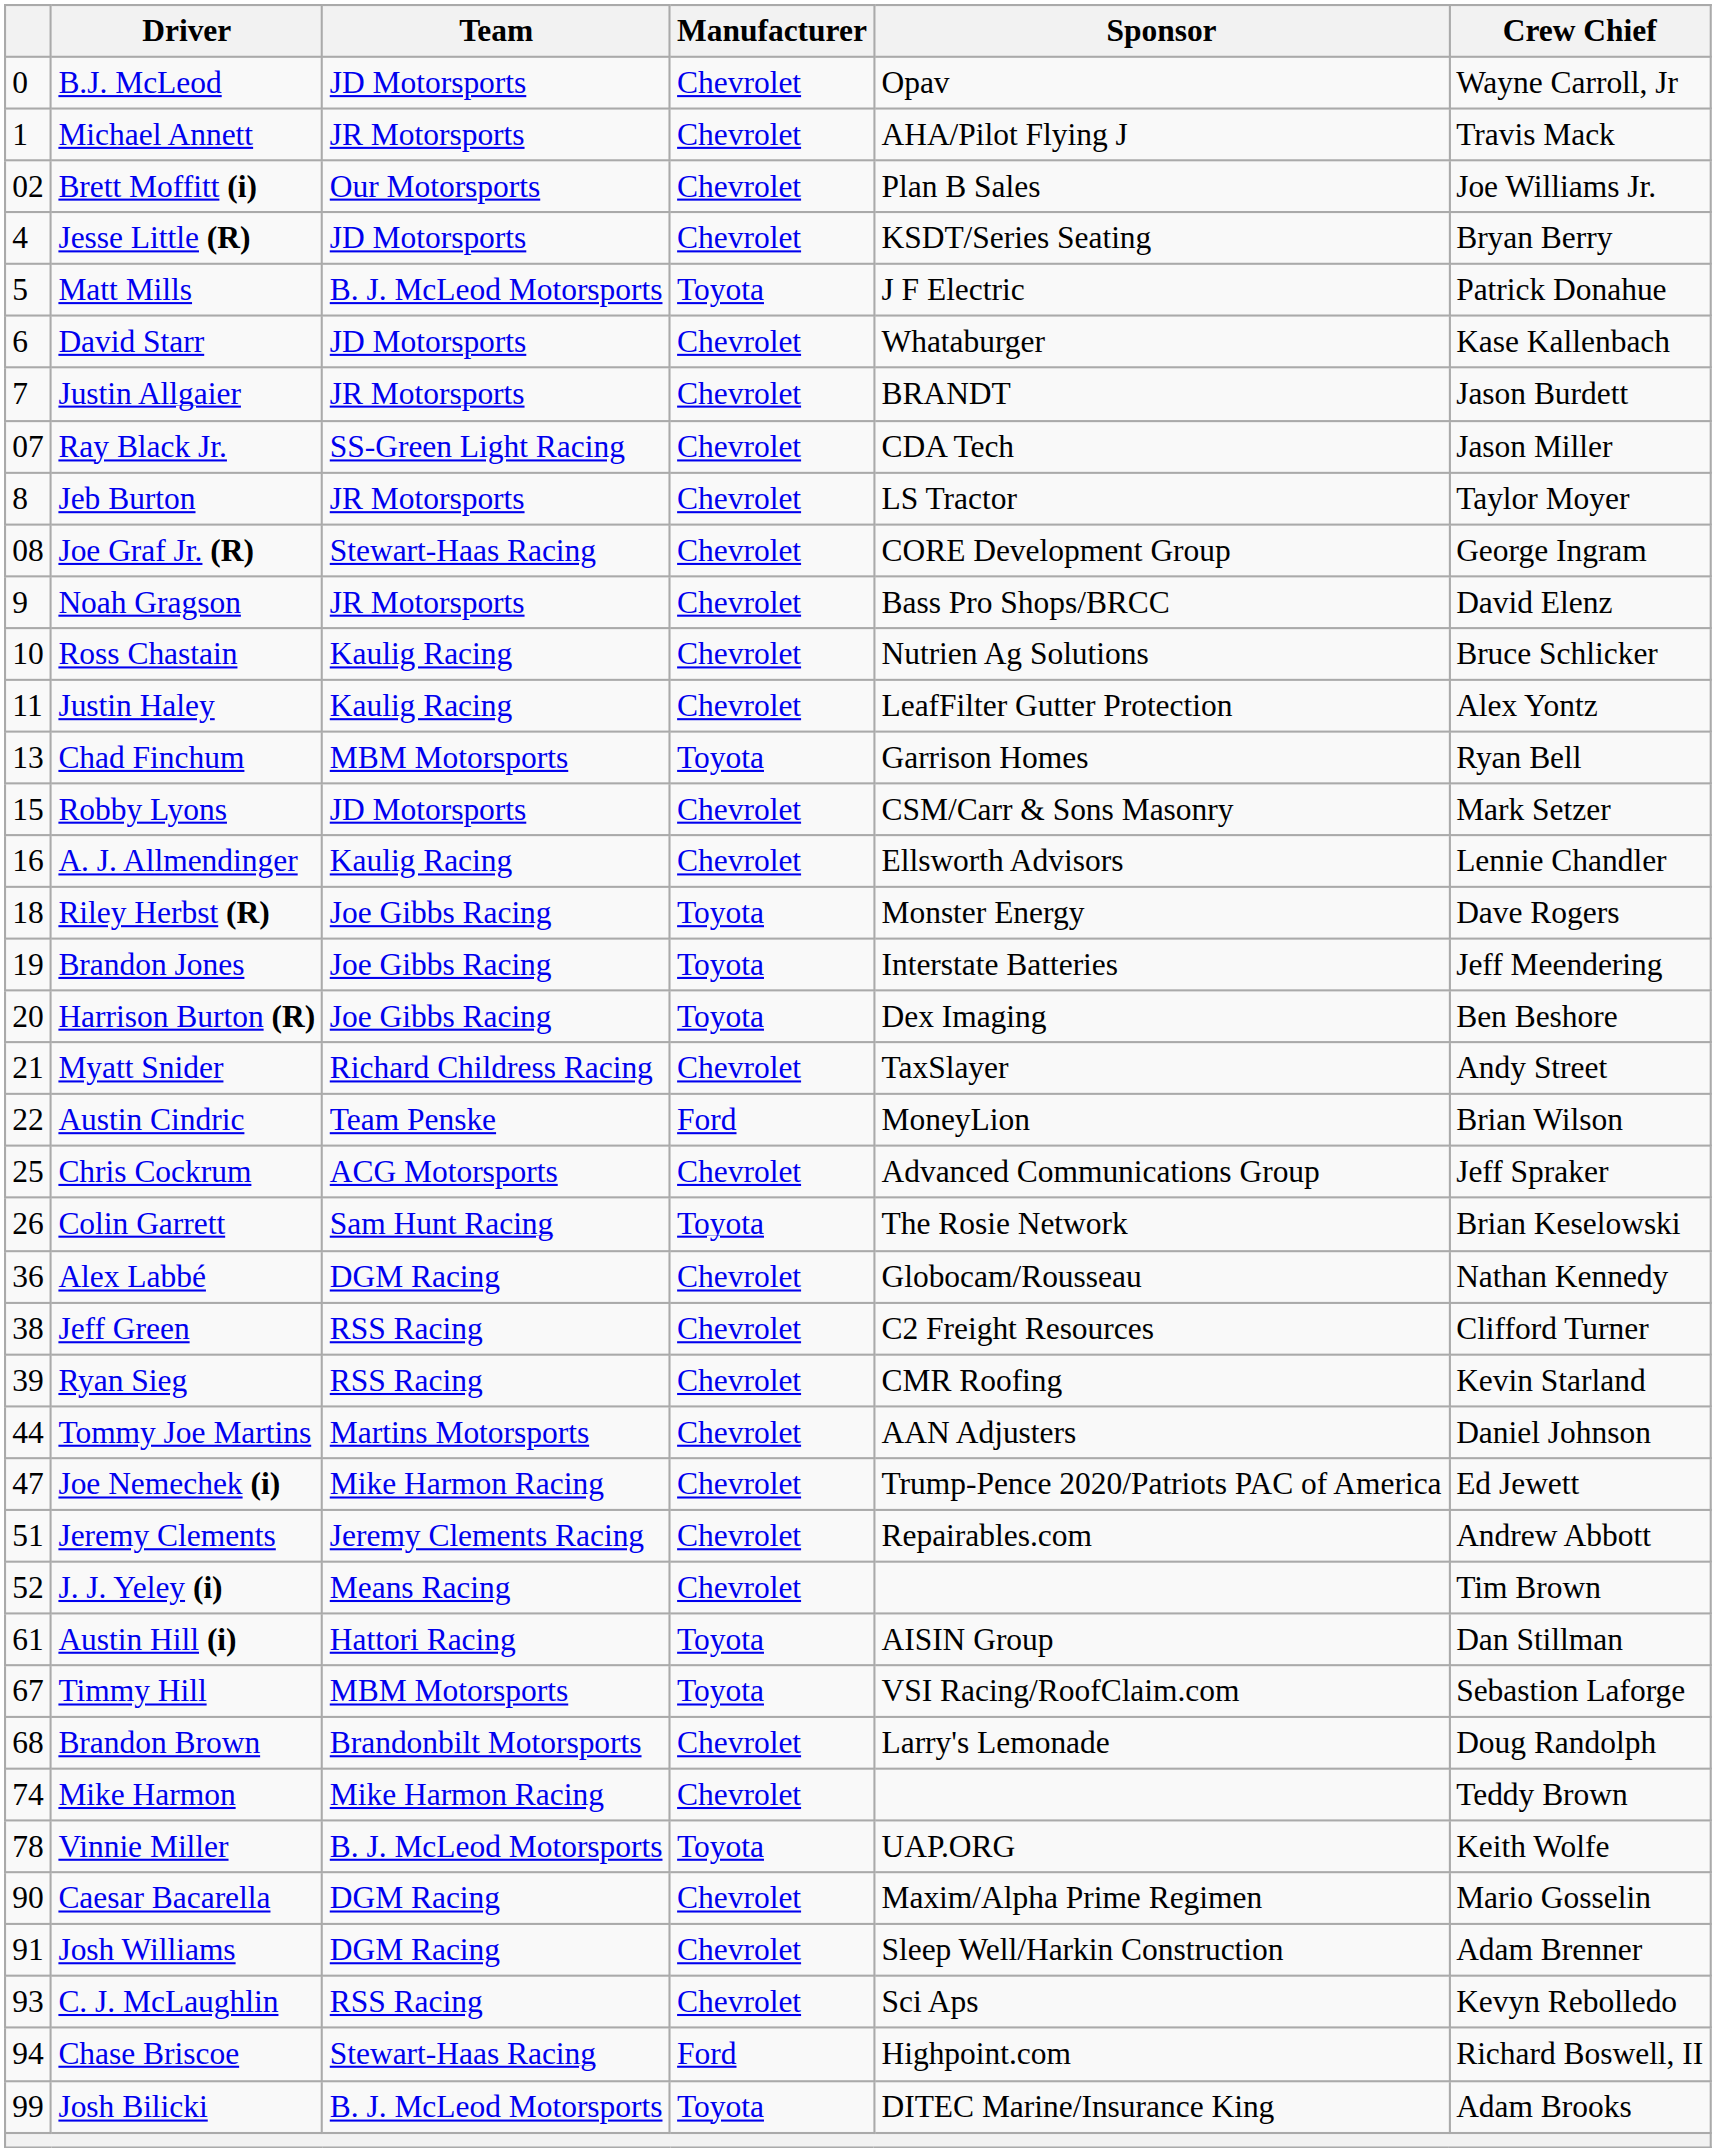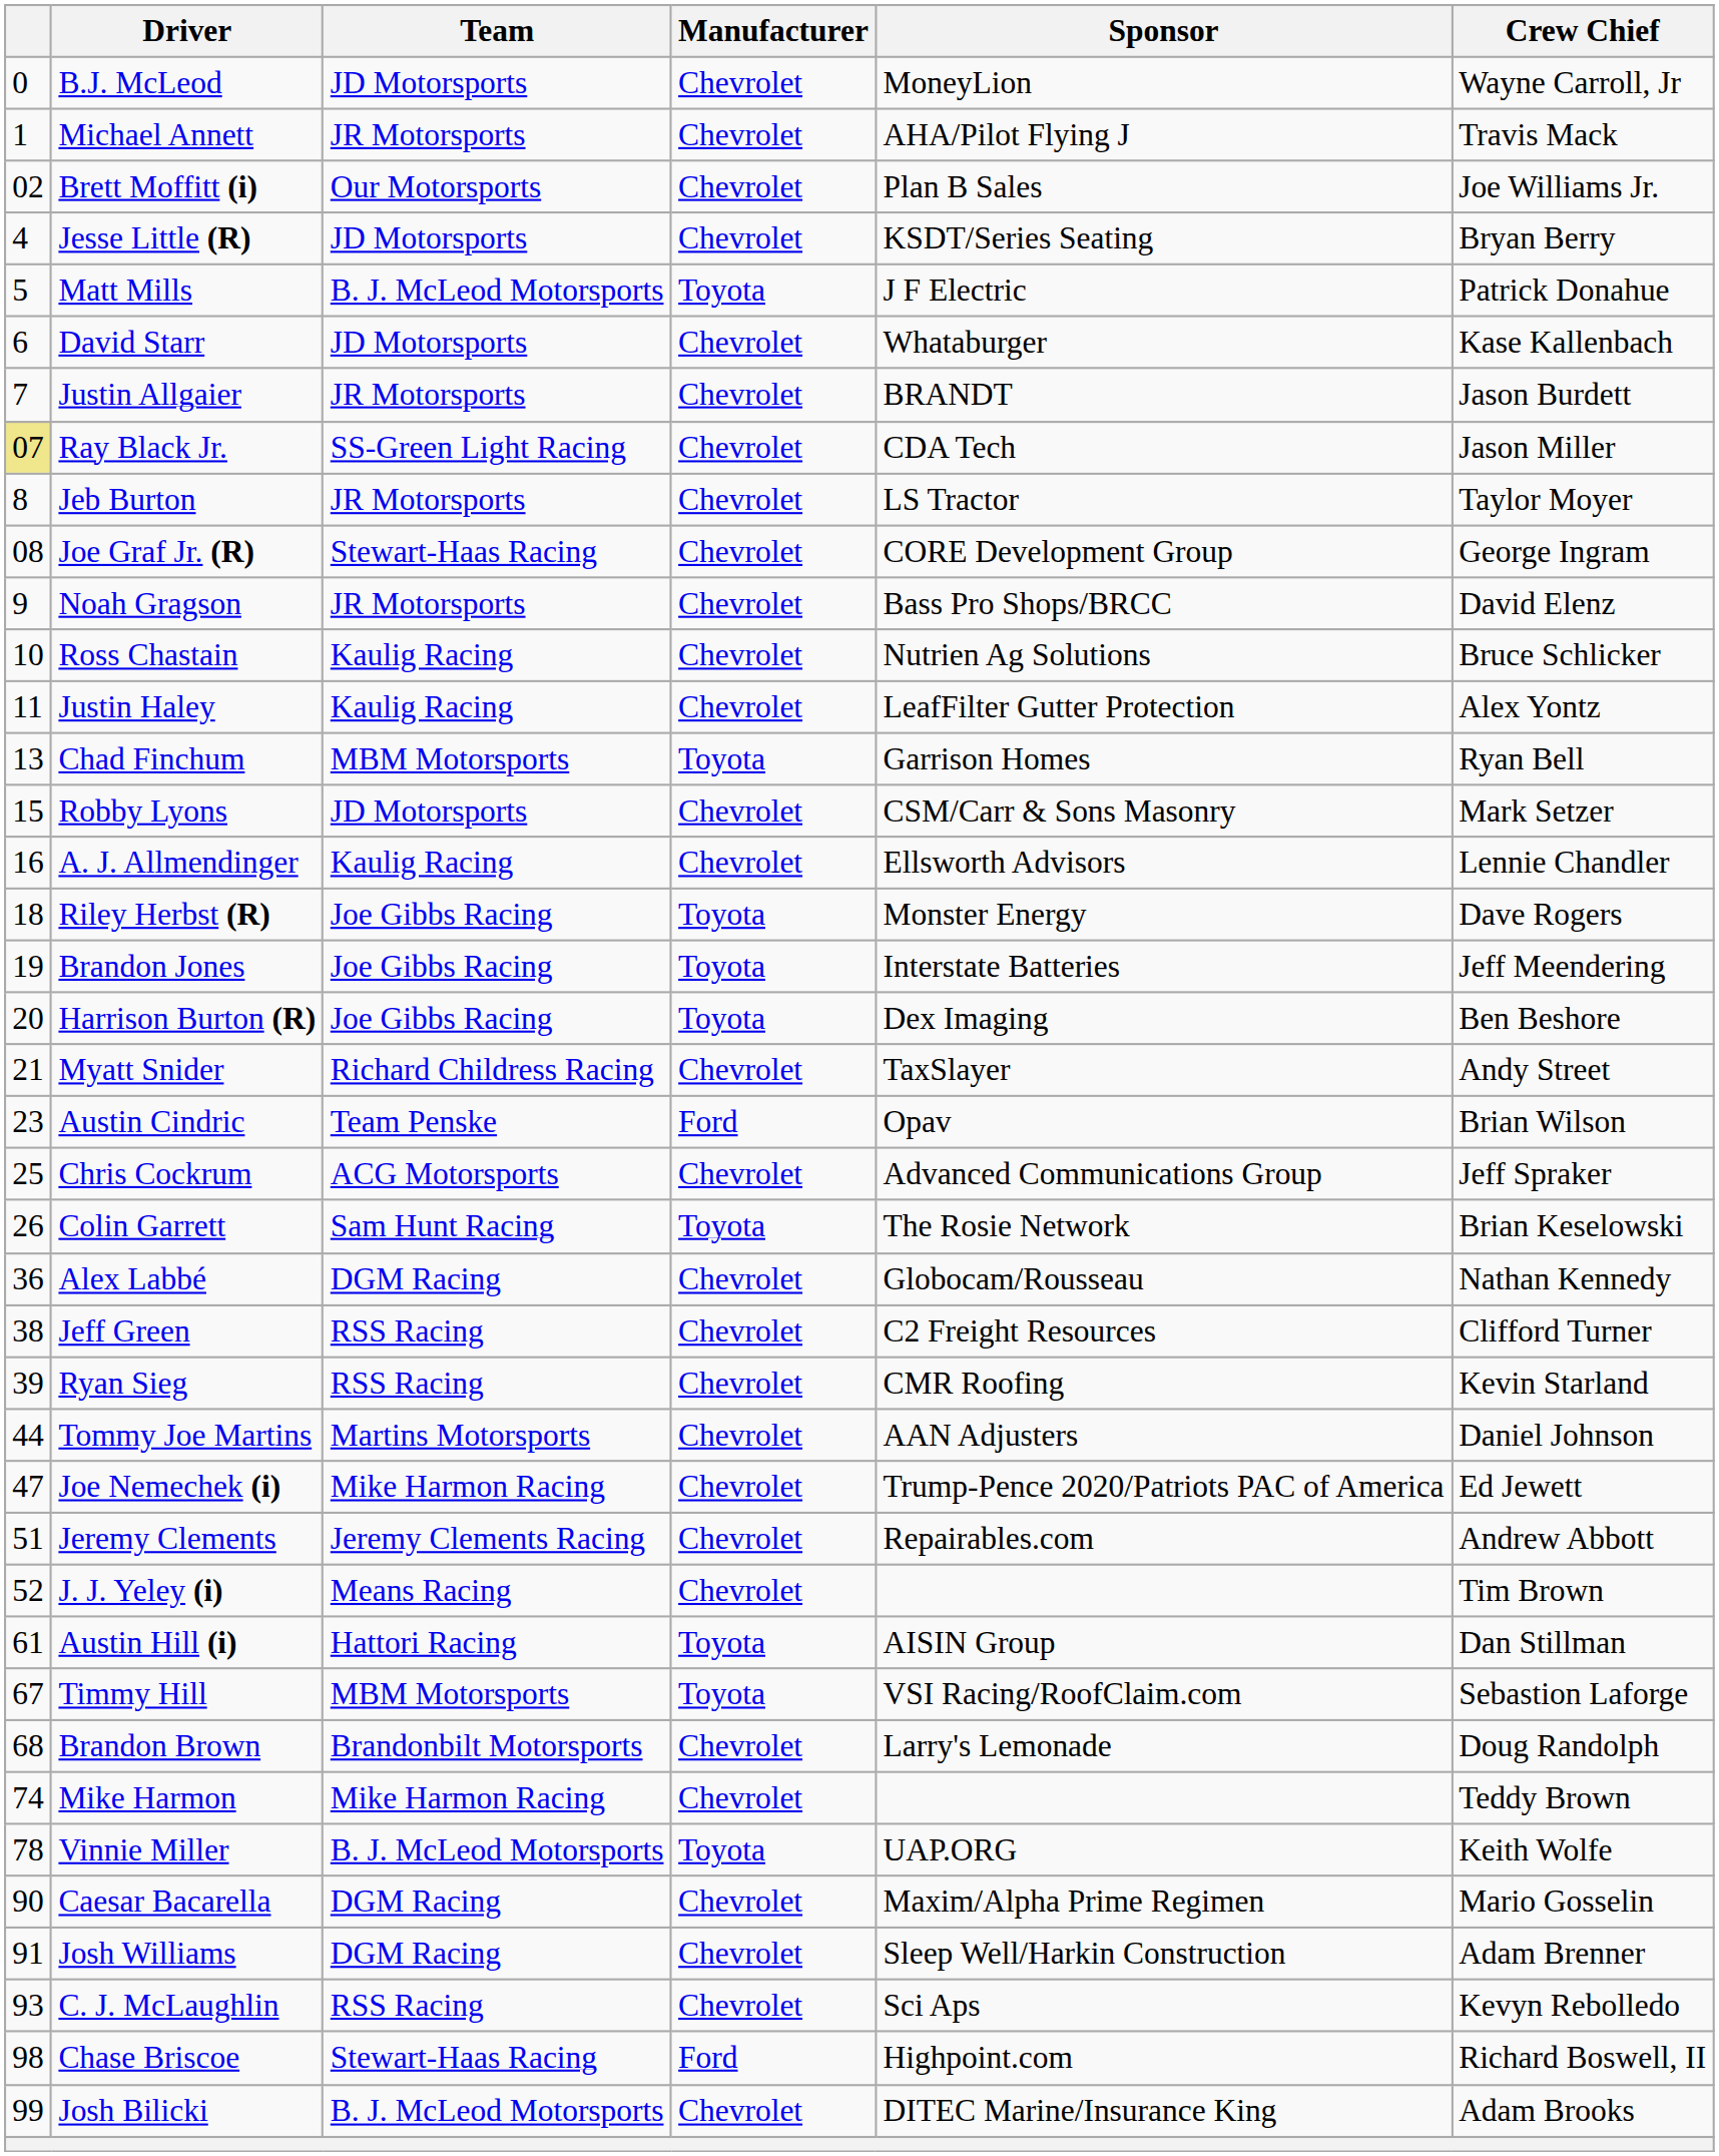B.J. McLeod | Sponsor: Opav -> MoneyLion
Ray Black Jr. | column 1: no background -> khaki background
Austin Cindric | column 1: 22 -> 23
Austin Cindric | Sponsor: MoneyLion -> Opav
Chase Briscoe | column 1: 94 -> 98
Josh Bilicki | Manufacturer: Toyota -> Chevrolet
